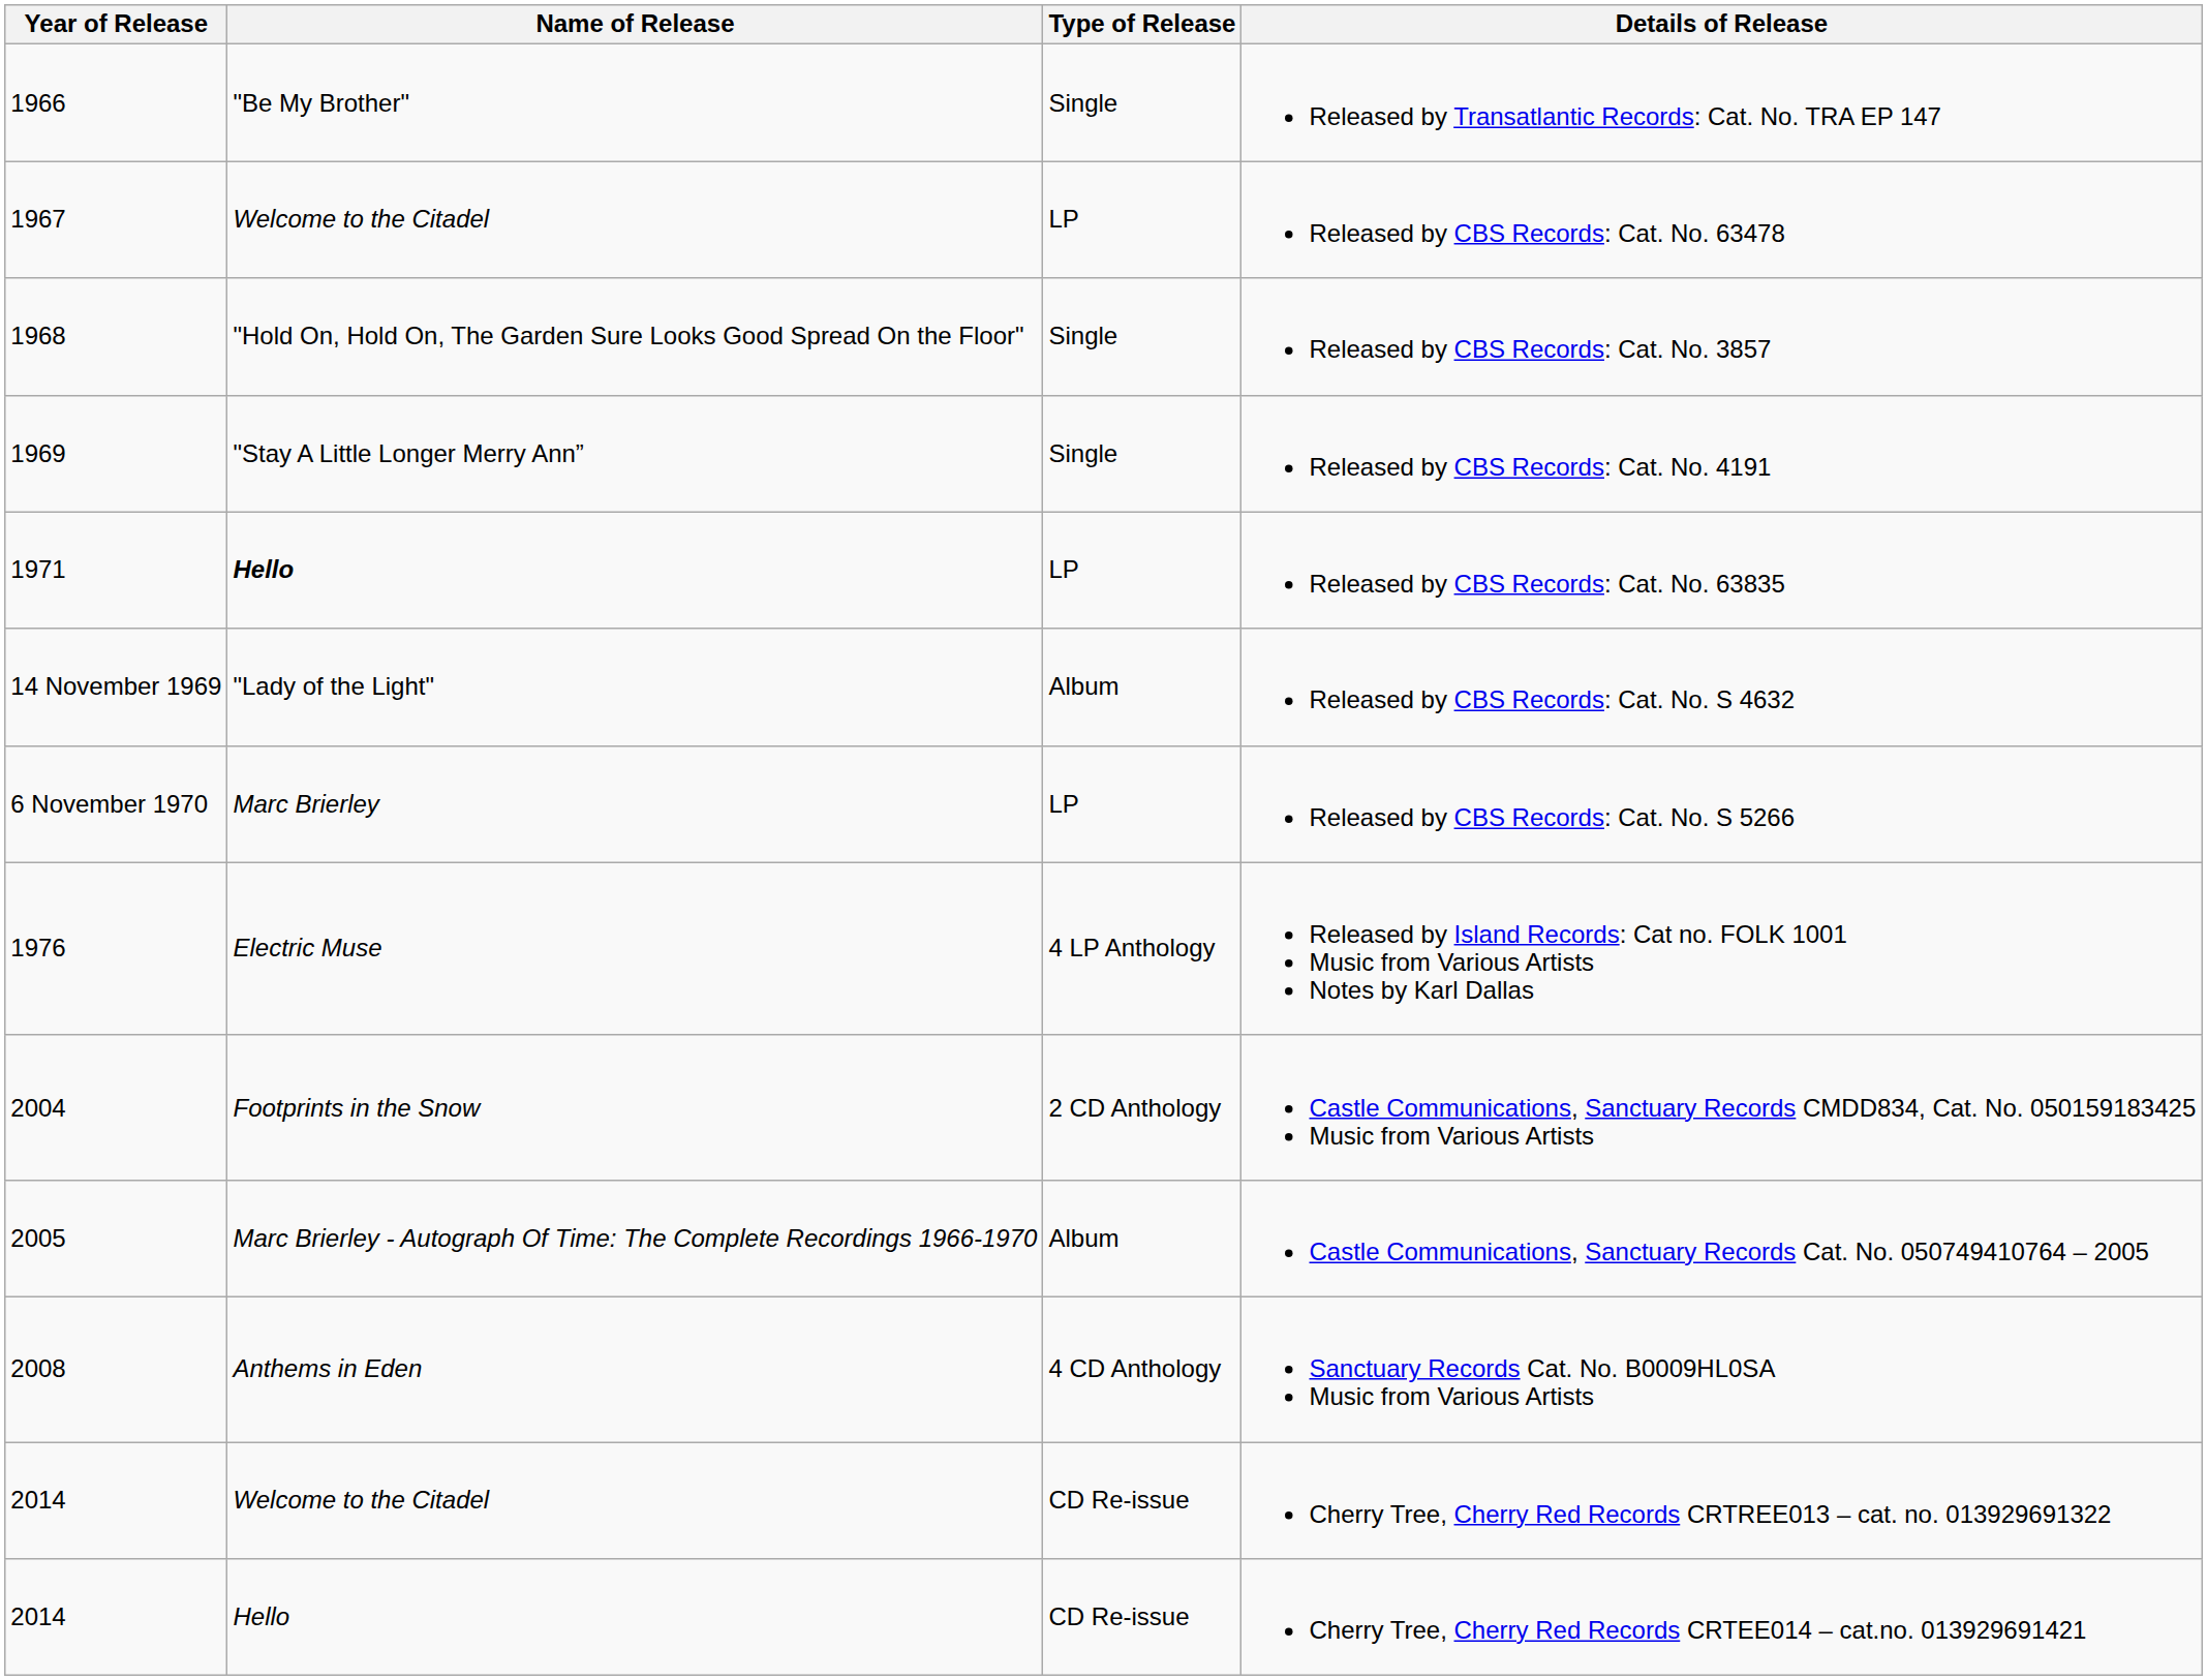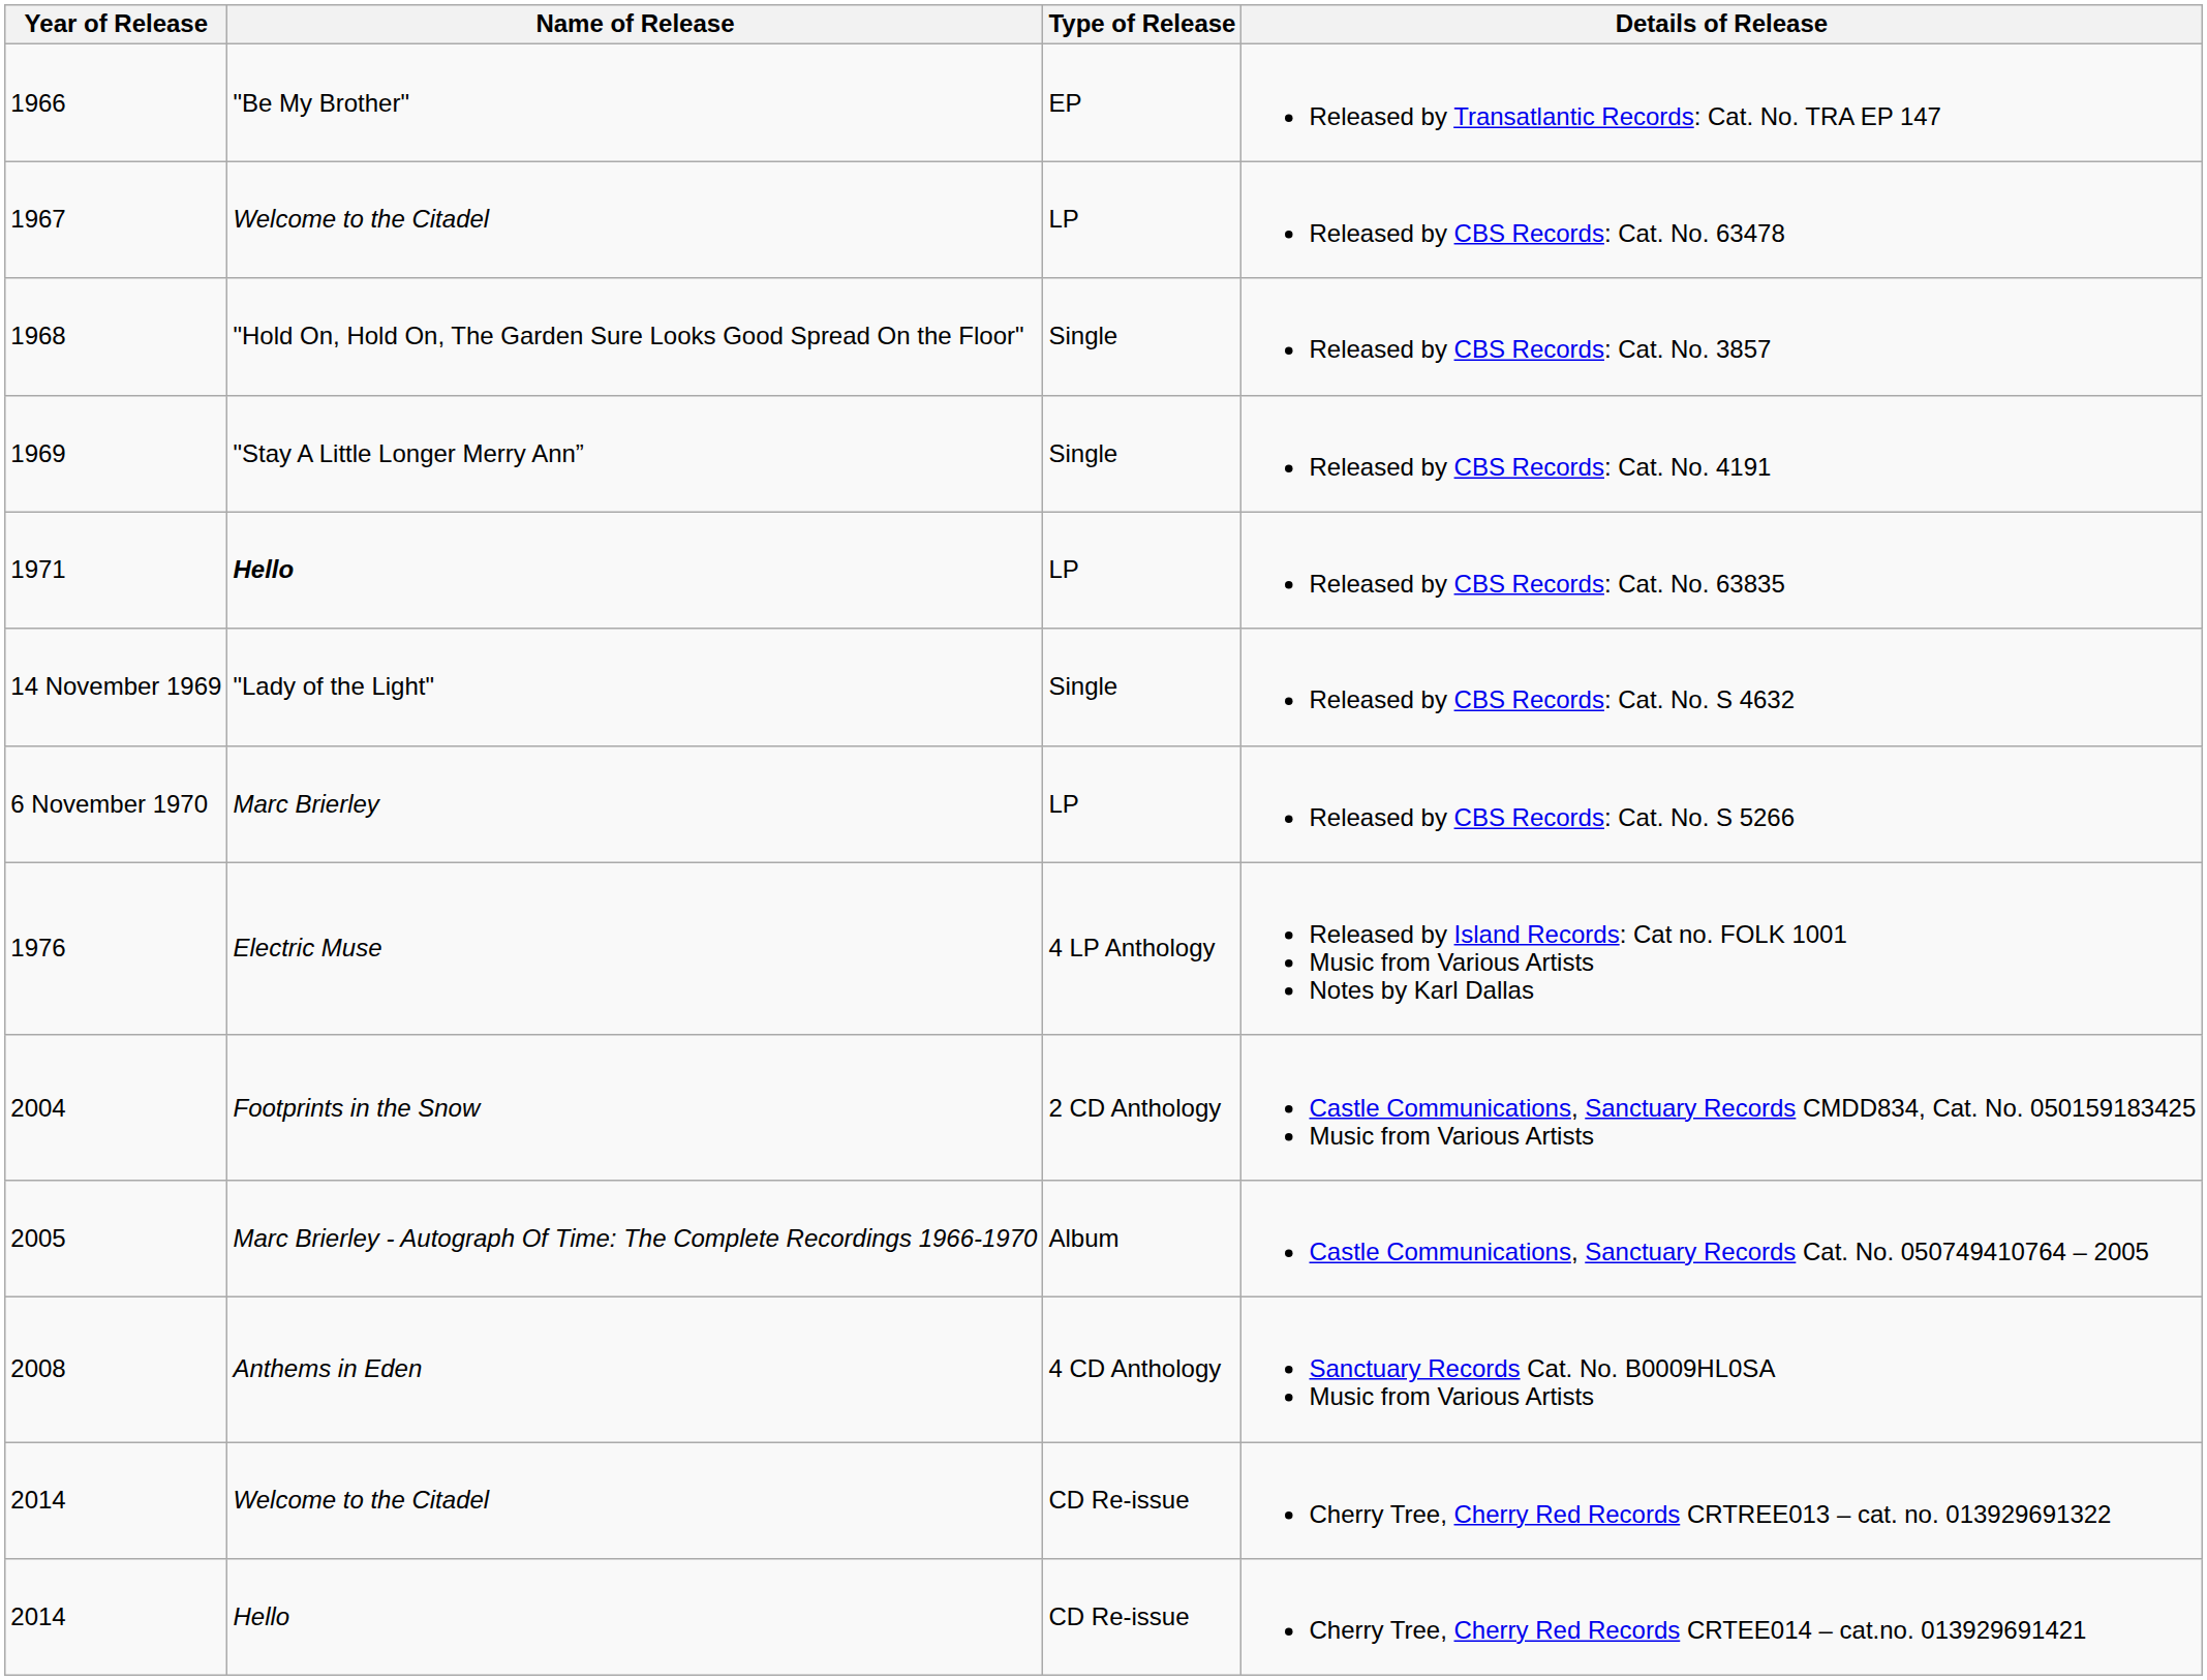Released by Transatlantic Records: Cat. No. TRA EP 147 | Type of Release: Single -> EP
Released by CBS Records: Cat. No. S 4632 | Type of Release: Album -> Single
